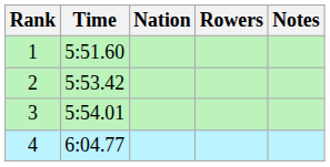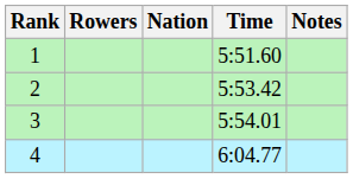columns swapped: Rowers <-> Time
